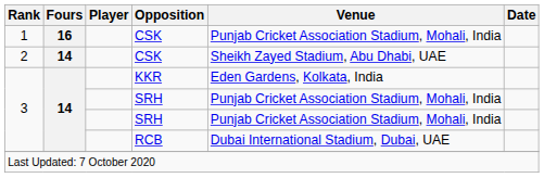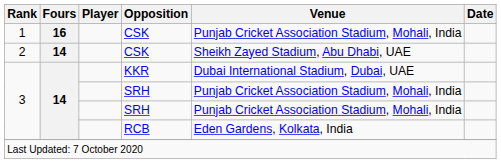KKR | Venue: Eden Gardens, Kolkata, India -> Dubai International Stadium, Dubai, UAE
RCB | Venue: Dubai International Stadium, Dubai, UAE -> Eden Gardens, Kolkata, India
